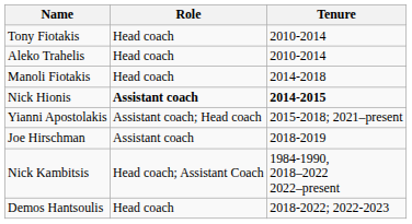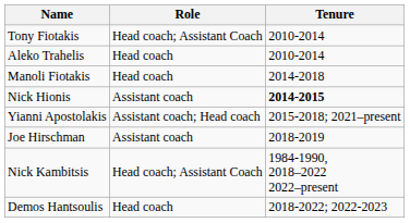Tony Fiotakis | Role: Head coach -> Head coach; Assistant Coach
Nick Hionis | Role: bold -> normal
